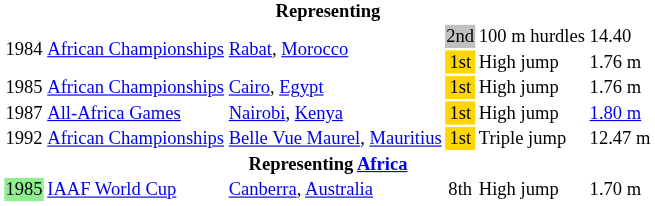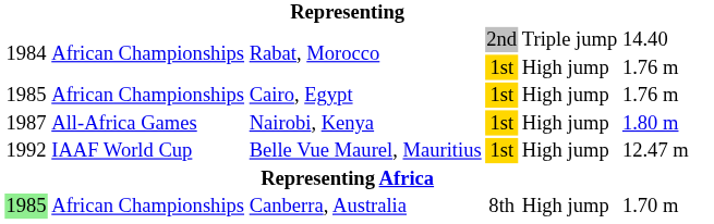Rabat, Morocco / 2nd | column 5: 100 m hurdles -> Triple jump
Belle Vue Maurel, Mauritius | column 2: African Championships -> IAAF World Cup
Belle Vue Maurel, Mauritius | column 5: Triple jump -> High jump
Canberra, Australia | column 2: IAAF World Cup -> African Championships
